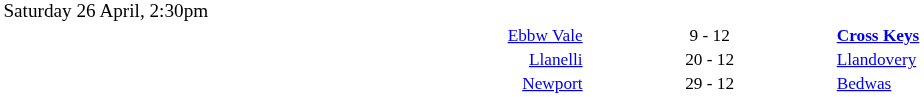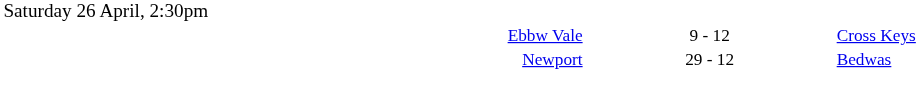Ebbw Vale | column 3: bold -> normal
- row: Llanelli | 20 - 12 | Llandovery
